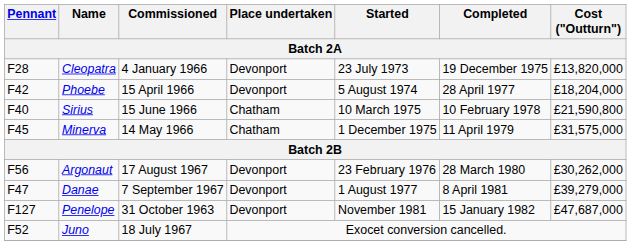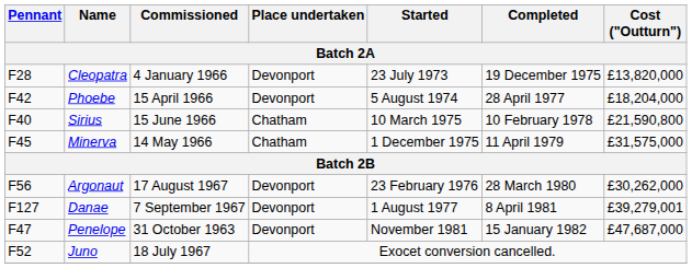Danae | Pennant: F47 -> F127
Danae | Cost ("Outturn"): £39,279,000 -> £39,279,001
Penelope | Pennant: F127 -> F47
